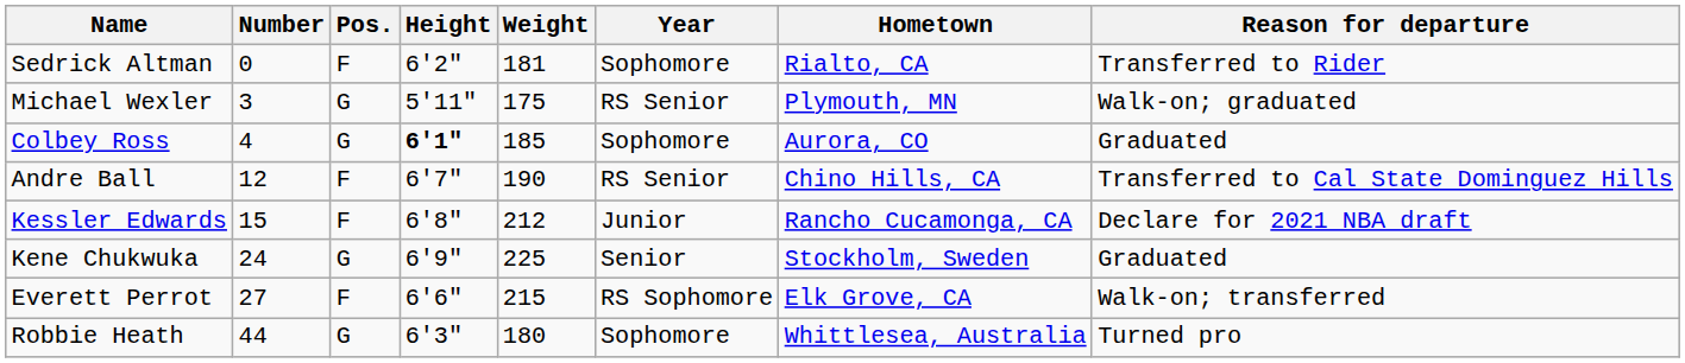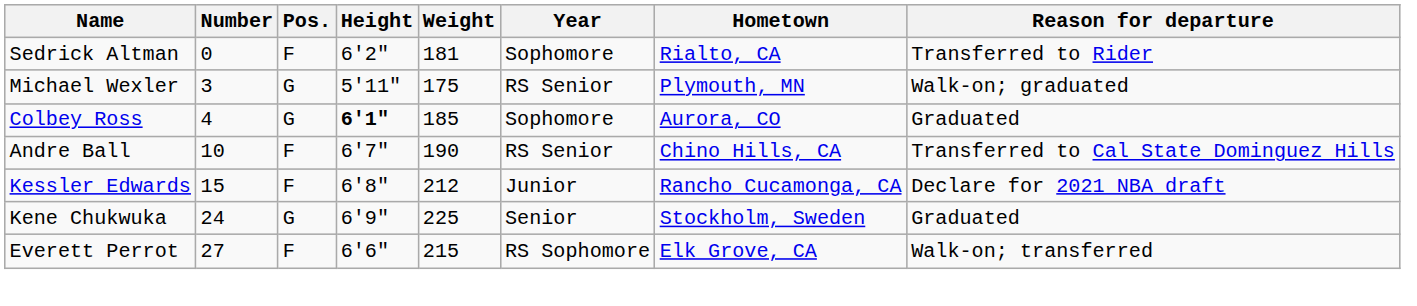Andre Ball | Number: 12 -> 10
- row: Robbie Heath | 44 | G | 6'3" | 180 | Sophomore | Whittlesea, Australia | Turned pro
